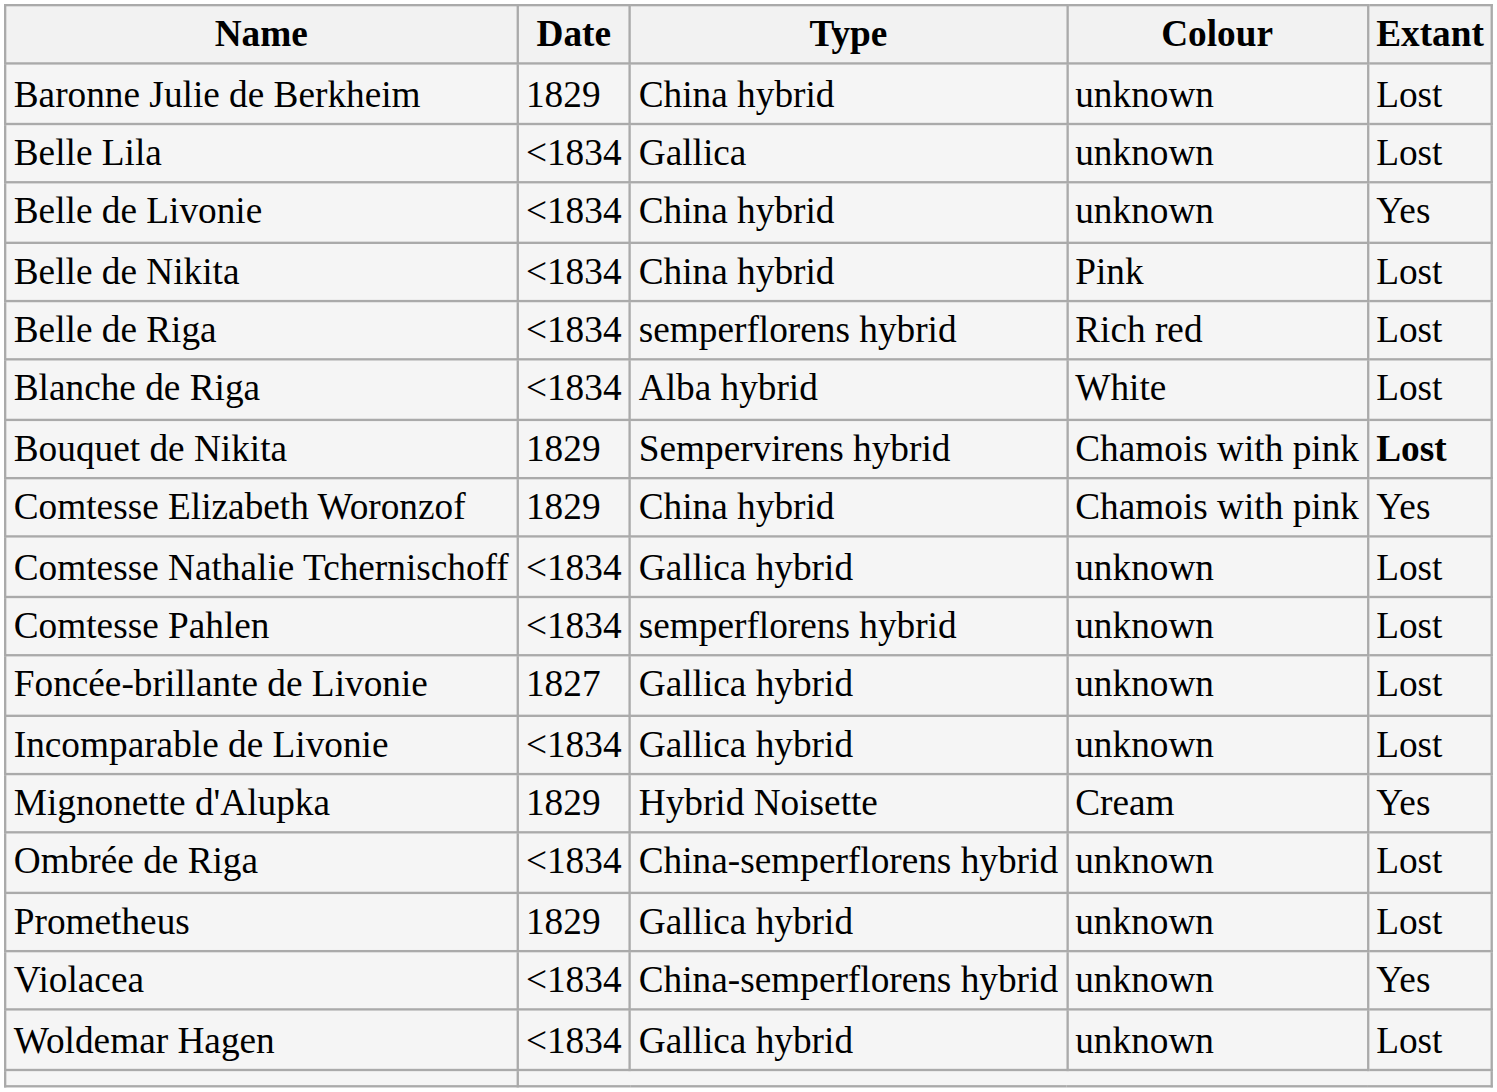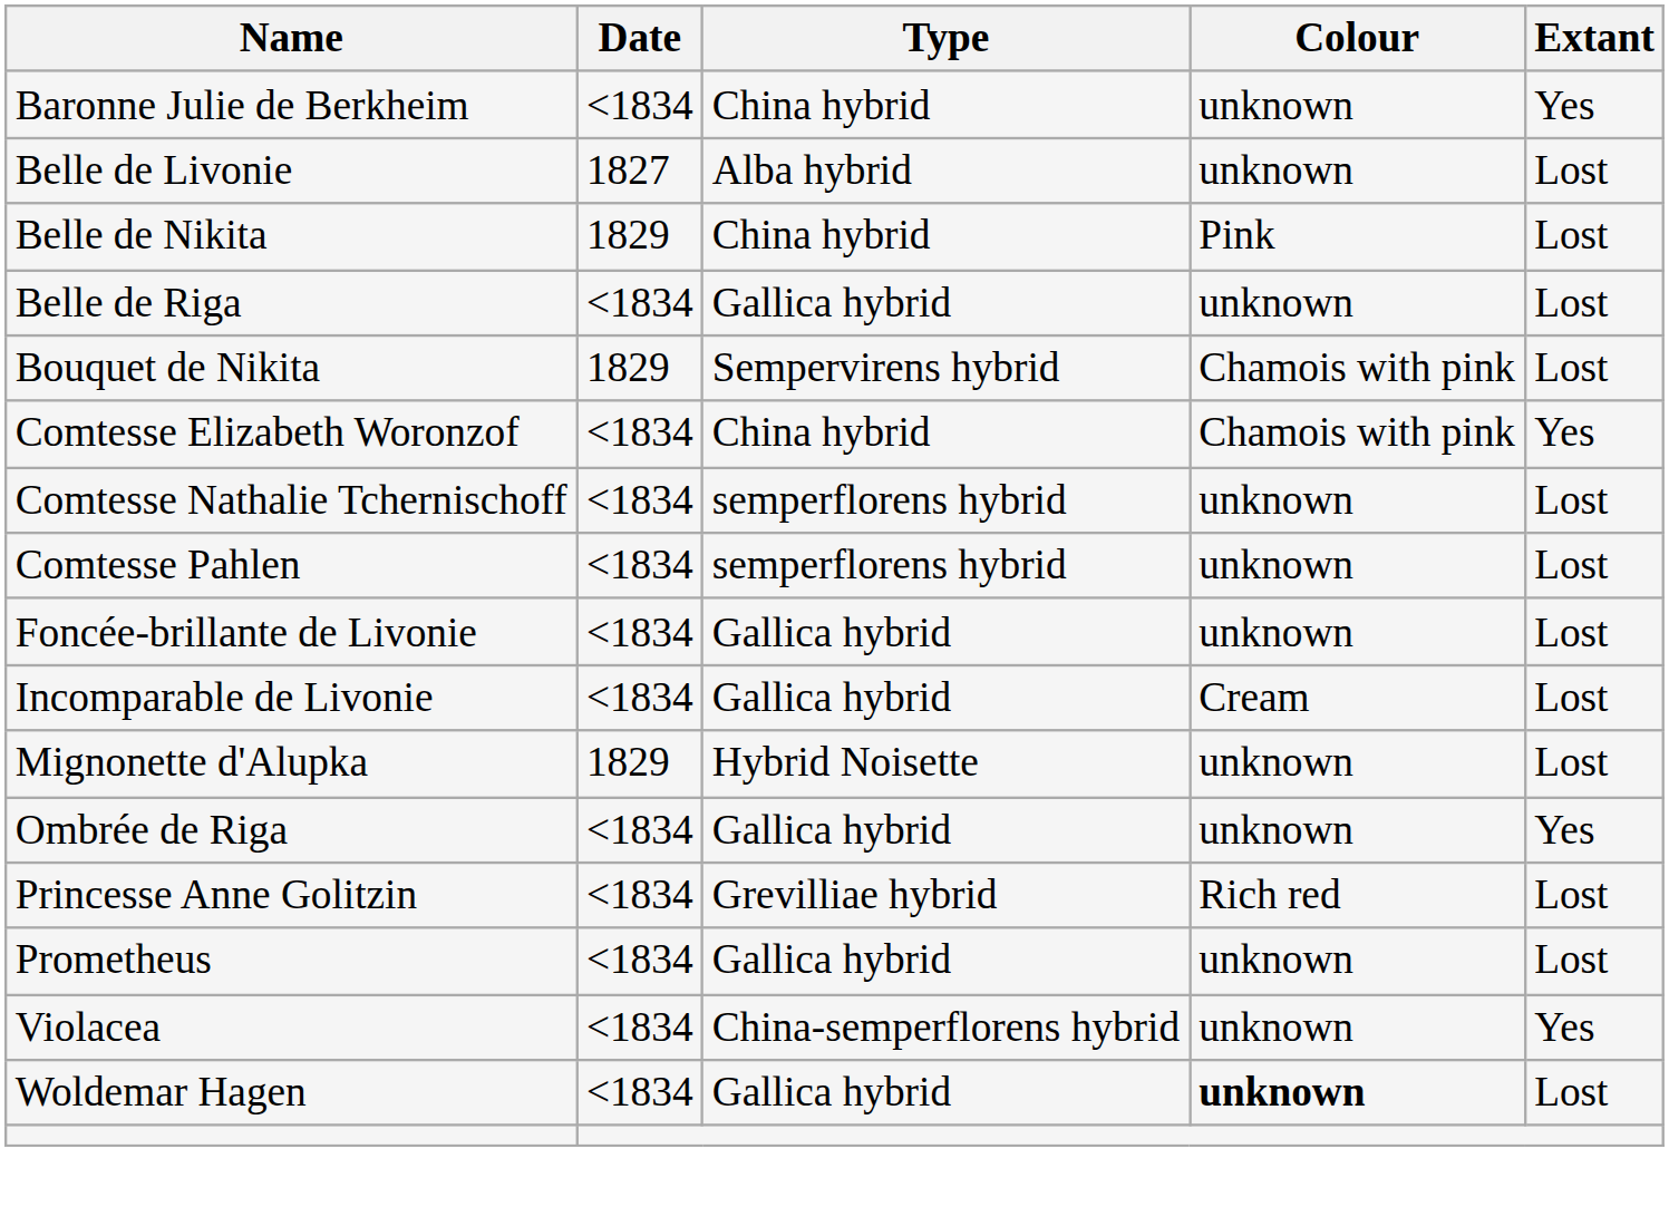Baronne Julie de Berkheim | Date: 1829 -> <1834
Baronne Julie de Berkheim | Extant: Lost -> Yes
- row: Belle Lila | <1834 | Gallica | unknown | Lost
Belle de Livonie | Date: <1834 -> 1827
Belle de Livonie | Type: China hybrid -> Alba hybrid
Belle de Livonie | Extant: Yes -> Lost
Belle de Nikita | Date: <1834 -> 1829
Belle de Riga | Type: semperflorens hybrid -> Gallica hybrid
Belle de Riga | Colour: Rich red -> unknown
- row: Blanche de Riga | <1834 | Alba hybrid | White | Lost
Bouquet de Nikita | Extant: bold -> normal
Comtesse Elizabeth Woronzof | Date: 1829 -> <1834
Comtesse Nathalie Tchernischoff | Type: Gallica hybrid -> semperflorens hybrid
Foncée-brillante de Livonie | Date: 1827 -> <1834
Incomparable de Livonie | Colour: unknown -> Cream
Mignonette d'Alupka | Colour: Cream -> unknown
Mignonette d'Alupka | Extant: Yes -> Lost
Ombrée de Riga | Type: China-semperflorens hybrid -> Gallica hybrid
Ombrée de Riga | Extant: Lost -> Yes
+ row: Princesse Anne Golitzin | <1834 | Grevilliae hybrid | Rich red | Lost
Prometheus | Date: 1829 -> <1834
Woldemar Hagen | Colour: normal -> bold
